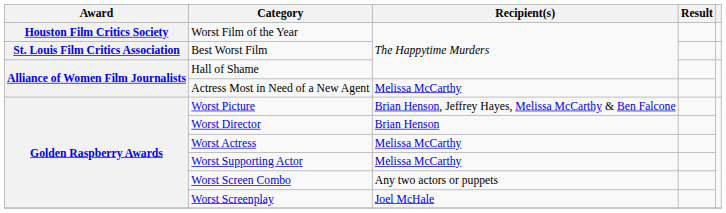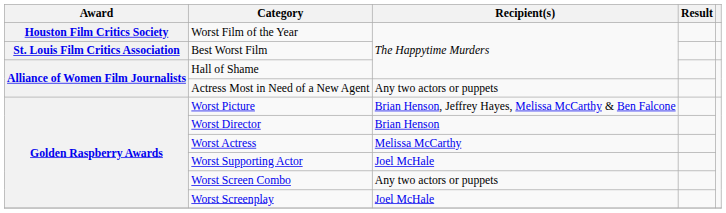Actress Most in Need of a New Agent | Recipient(s): Melissa McCarthy -> Any two actors or puppets
Worst Supporting Actor | Recipient(s): Melissa McCarthy -> Joel McHale
